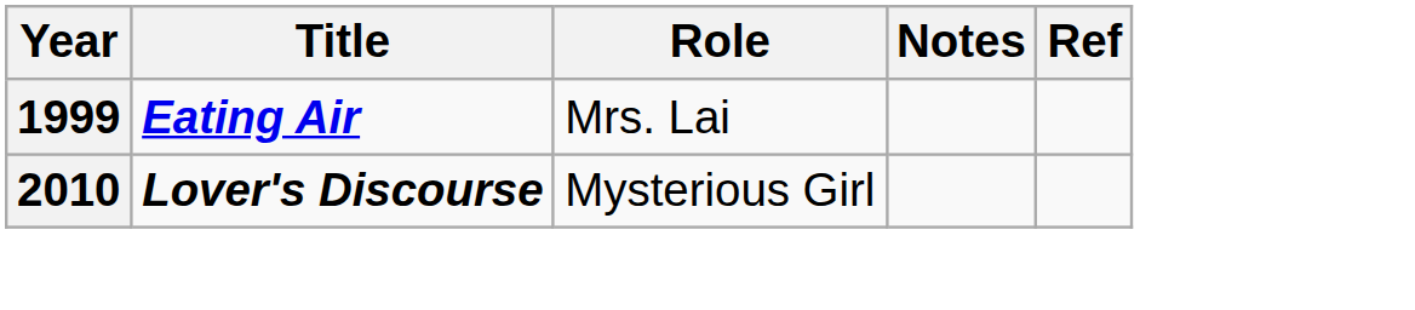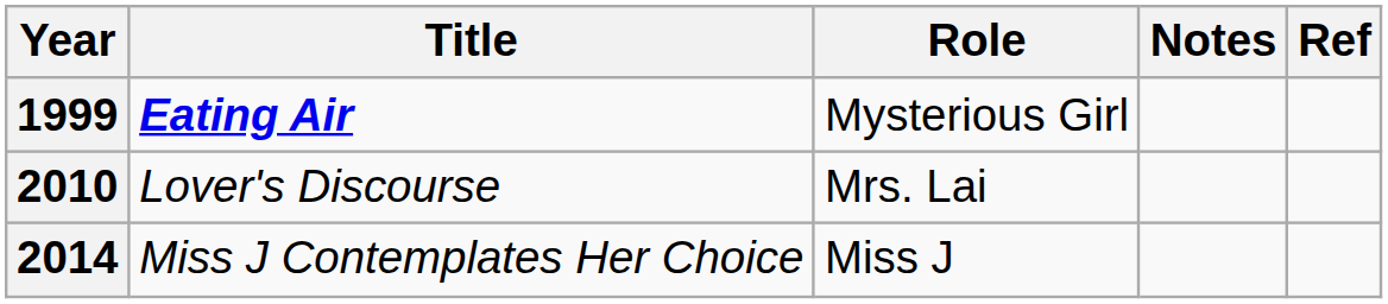1999 | Role: Mrs. Lai -> Mysterious Girl
2010 | Title: bold -> normal
2010 | Role: Mysterious Girl -> Mrs. Lai
+ row: 2014 | Miss J Contemplates Her Choice | Miss J
